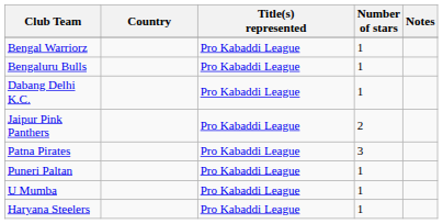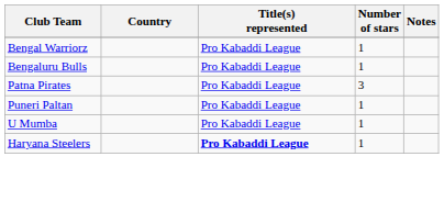- row: Dabang Delhi K.C. | Pro Kabaddi League | 1
- row: Jaipur Pink Panthers | Pro Kabaddi League | 2
Haryana Steelers | Title(s) represented: normal -> bold
